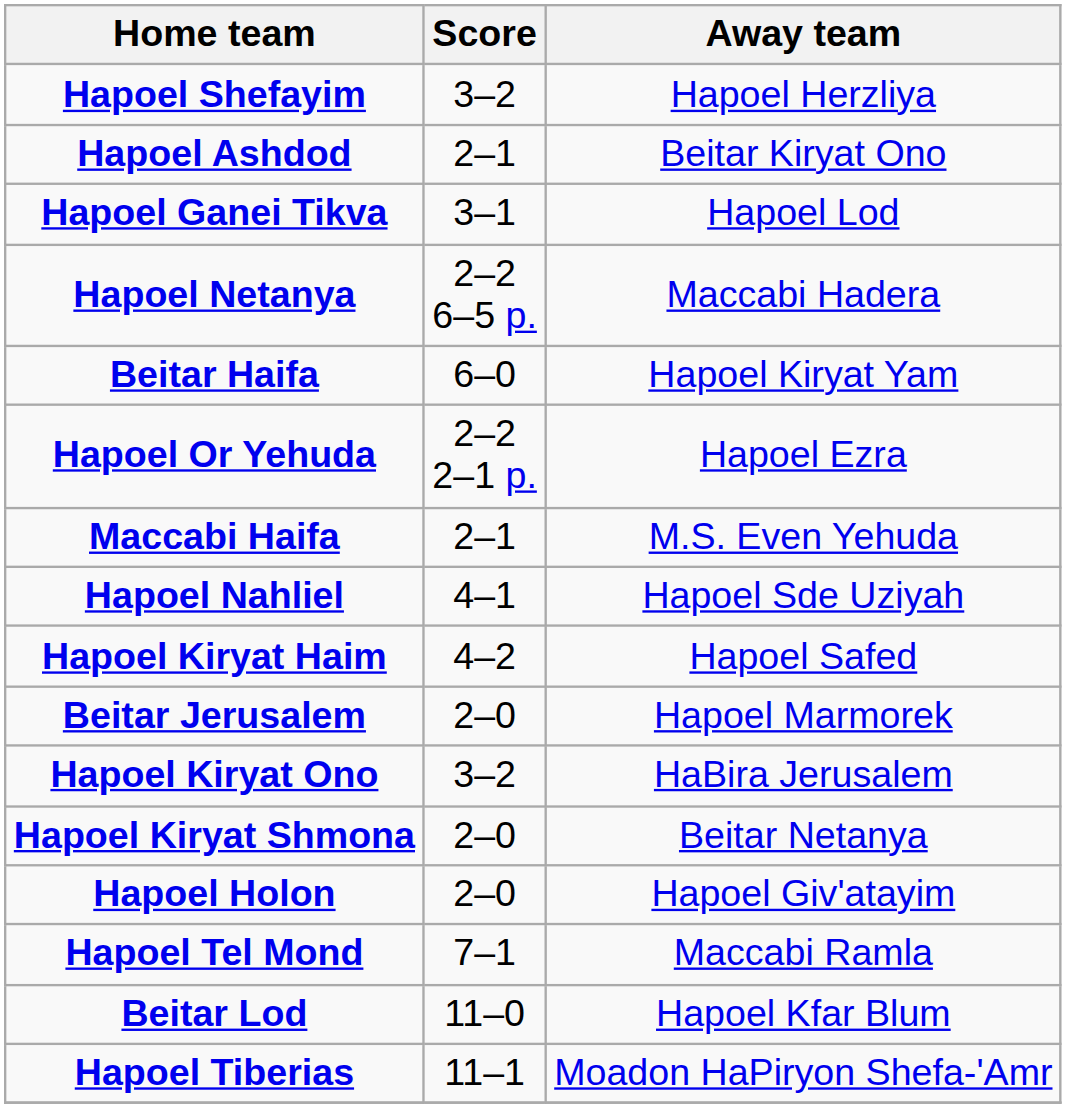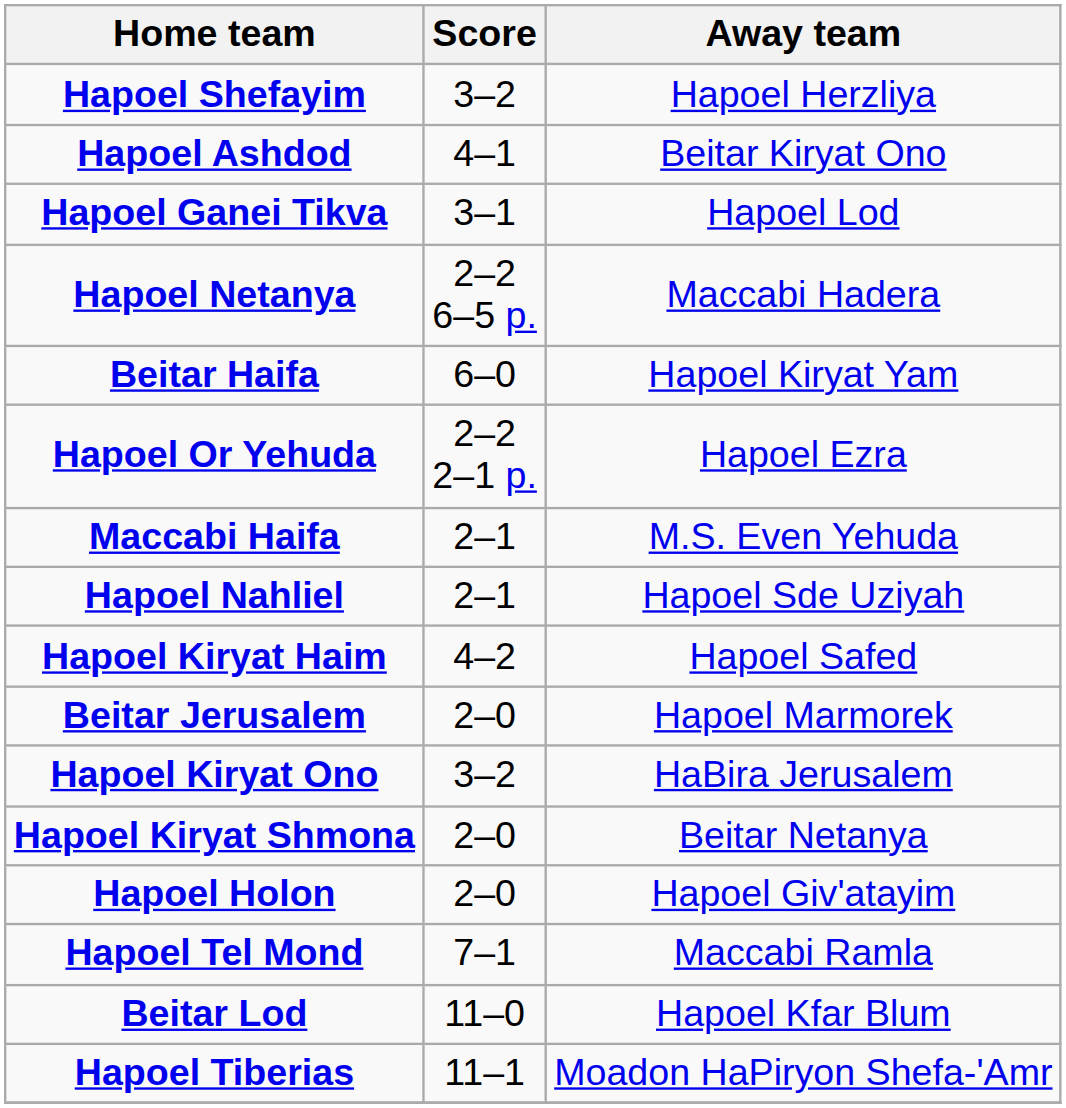Hapoel Ashdod | Score: 2–1 -> 4–1
Hapoel Nahliel | Score: 4–1 -> 2–1
